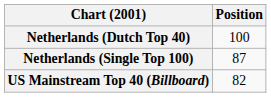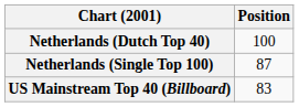US Mainstream Top 40 (Billboard) | Position: 82 -> 83
